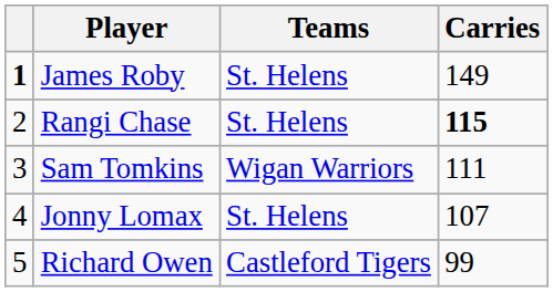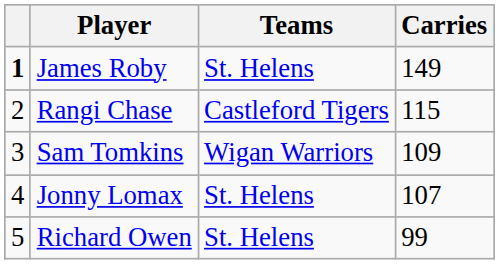Rangi Chase | Teams: St. Helens -> Castleford Tigers
Rangi Chase | Carries: bold -> normal
Sam Tomkins | Carries: 111 -> 109
Richard Owen | Teams: Castleford Tigers -> St. Helens
